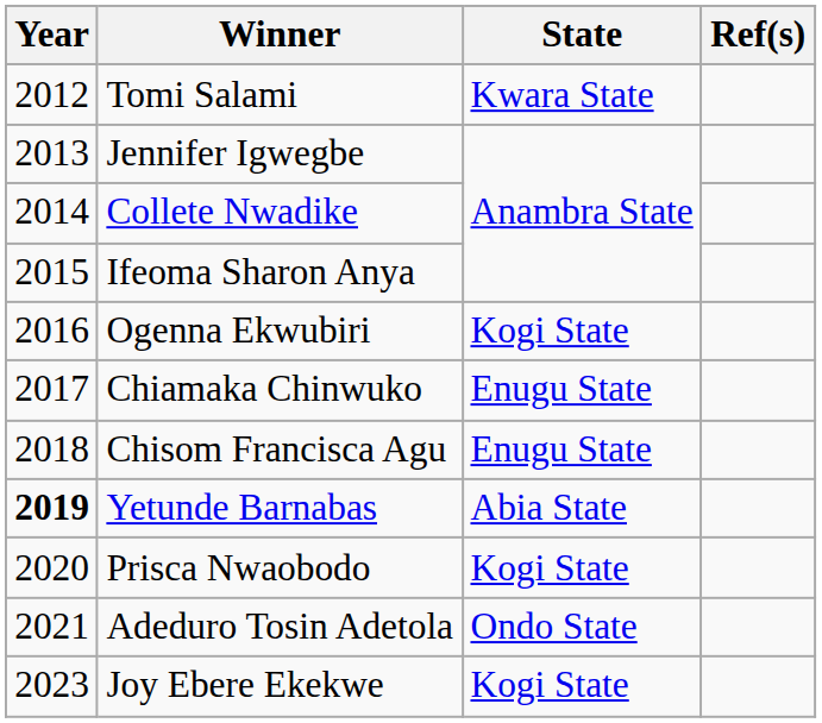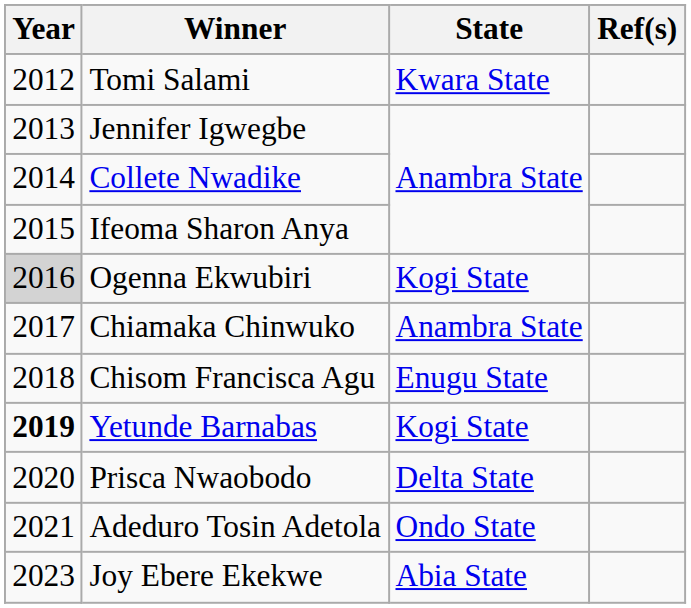Ogenna Ekwubiri | Year: no background -> lightgrey background
Chiamaka Chinwuko | State: Enugu State -> Anambra State
Yetunde Barnabas | State: Abia State -> Kogi State
Prisca Nwaobodo | State: Kogi State -> Delta State
Joy Ebere Ekekwe | State: Kogi State -> Abia State
